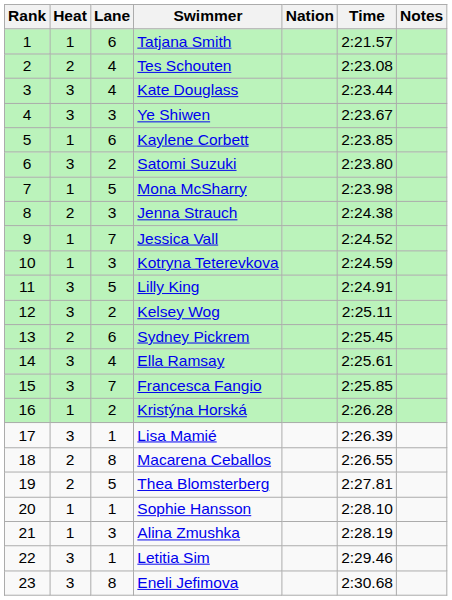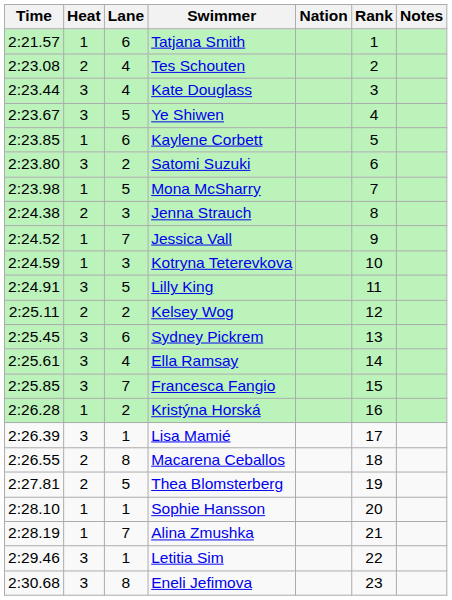columns swapped: Rank <-> Time
Ye Shiwen | Lane: 3 -> 5
Kelsey Wog | Heat: 3 -> 2
Sydney Pickrem | Heat: 2 -> 3
Alina Zmushka | Lane: 3 -> 7
